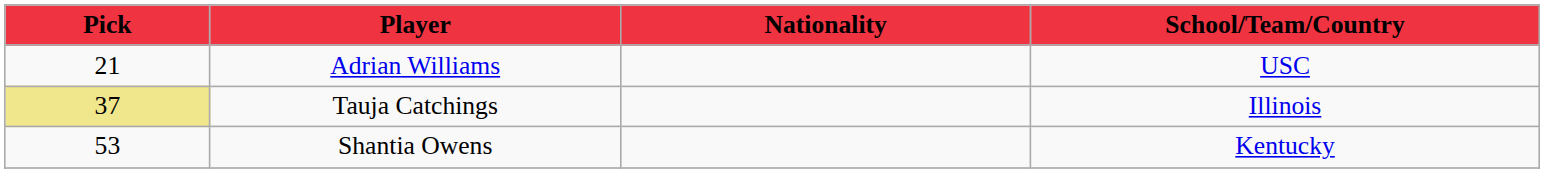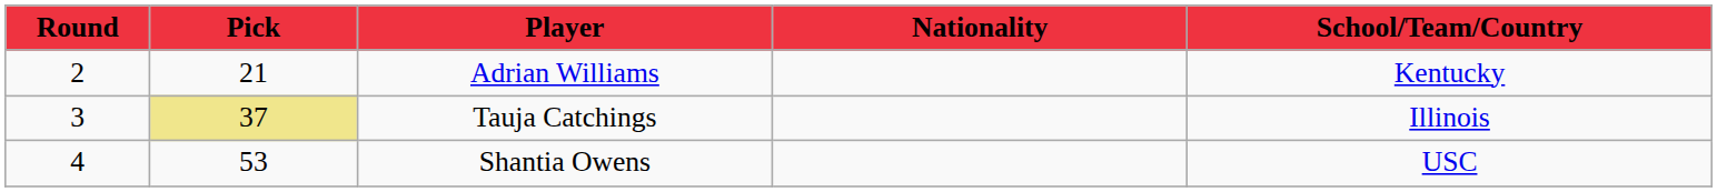+ column: Round | 2 | 3 | 4
Adrian Williams | School/Team/Country: USC -> Kentucky
Shantia Owens | School/Team/Country: Kentucky -> USC
